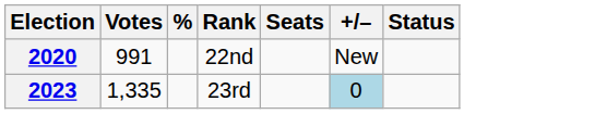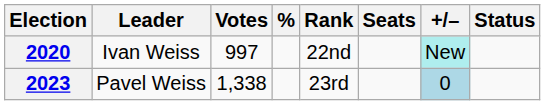+ column: Leader | Ivan Weiss | Pavel Weiss
2020 | Votes: 991 -> 997
2020 | +/–: no background -> paleturquoise background
2023 | Votes: 1,335 -> 1,338
